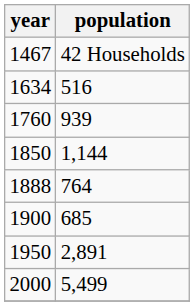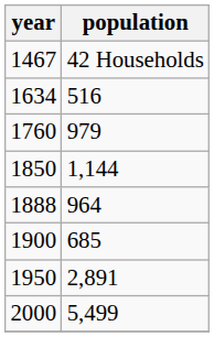1760 | population: 939 -> 979
1888 | population: 764 -> 964
